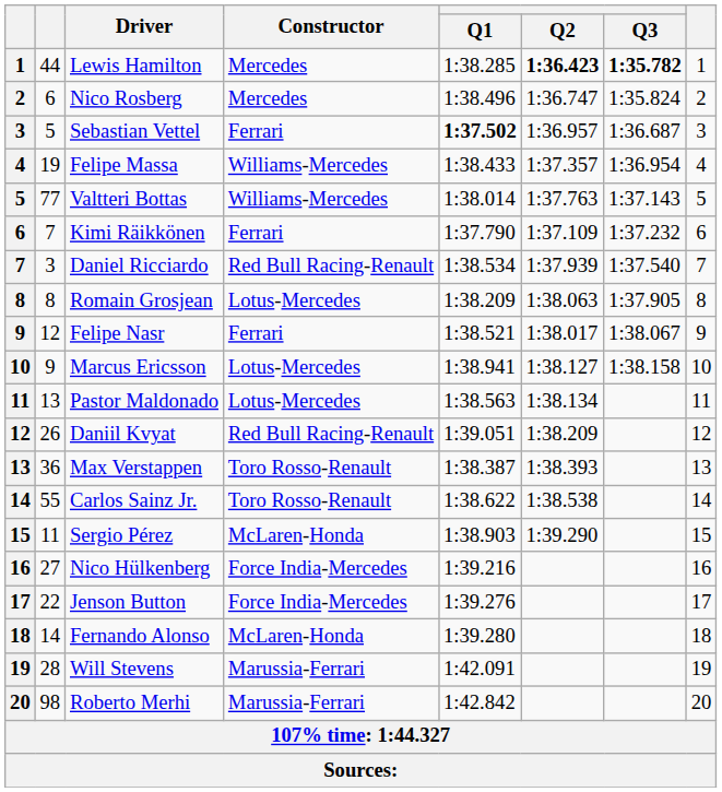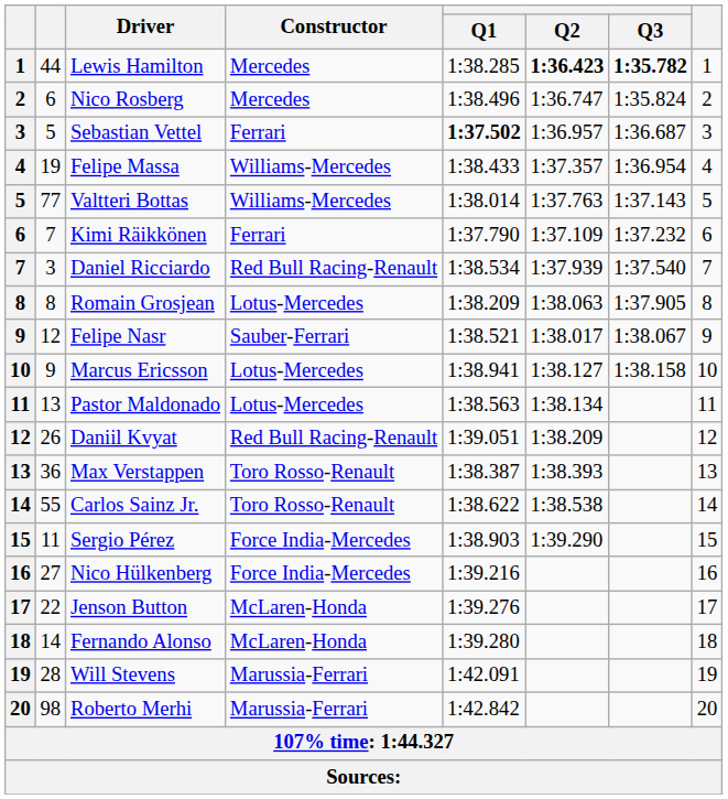Felipe Nasr | Constructor: Ferrari -> Sauber-Ferrari
Sergio Pérez | Constructor: McLaren-Honda -> Force India-Mercedes
Jenson Button | Constructor: Force India-Mercedes -> McLaren-Honda
